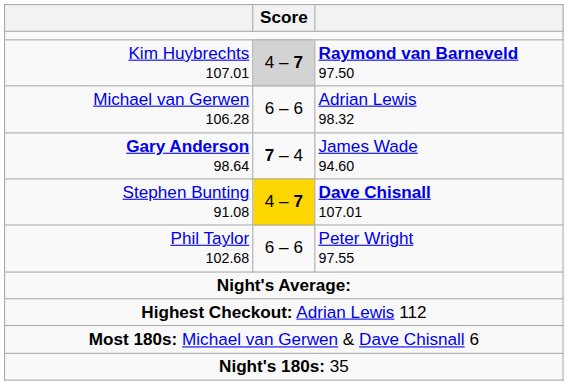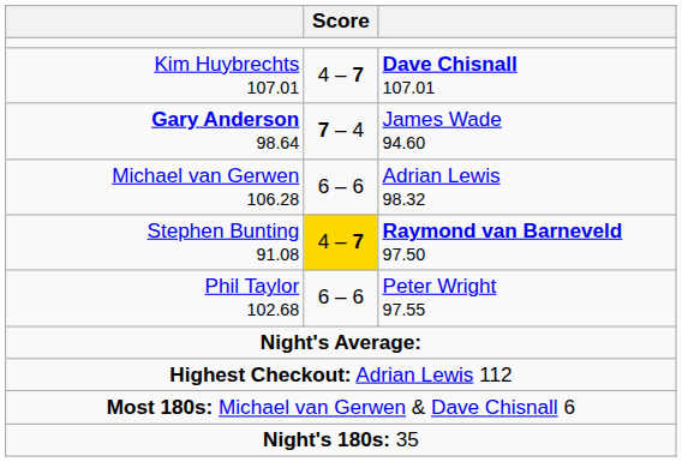Kim Huybrechts 107.01 | Score: lightgrey background -> no background
Kim Huybrechts 107.01 | column 3: Raymond van Barneveld 97.50 -> Dave Chisnall 107.01
rows swapped: Gary Anderson 98.64 <-> Michael van Gerwen 106.28
Stephen Bunting 91.08 | column 3: Dave Chisnall 107.01 -> Raymond van Barneveld 97.50
